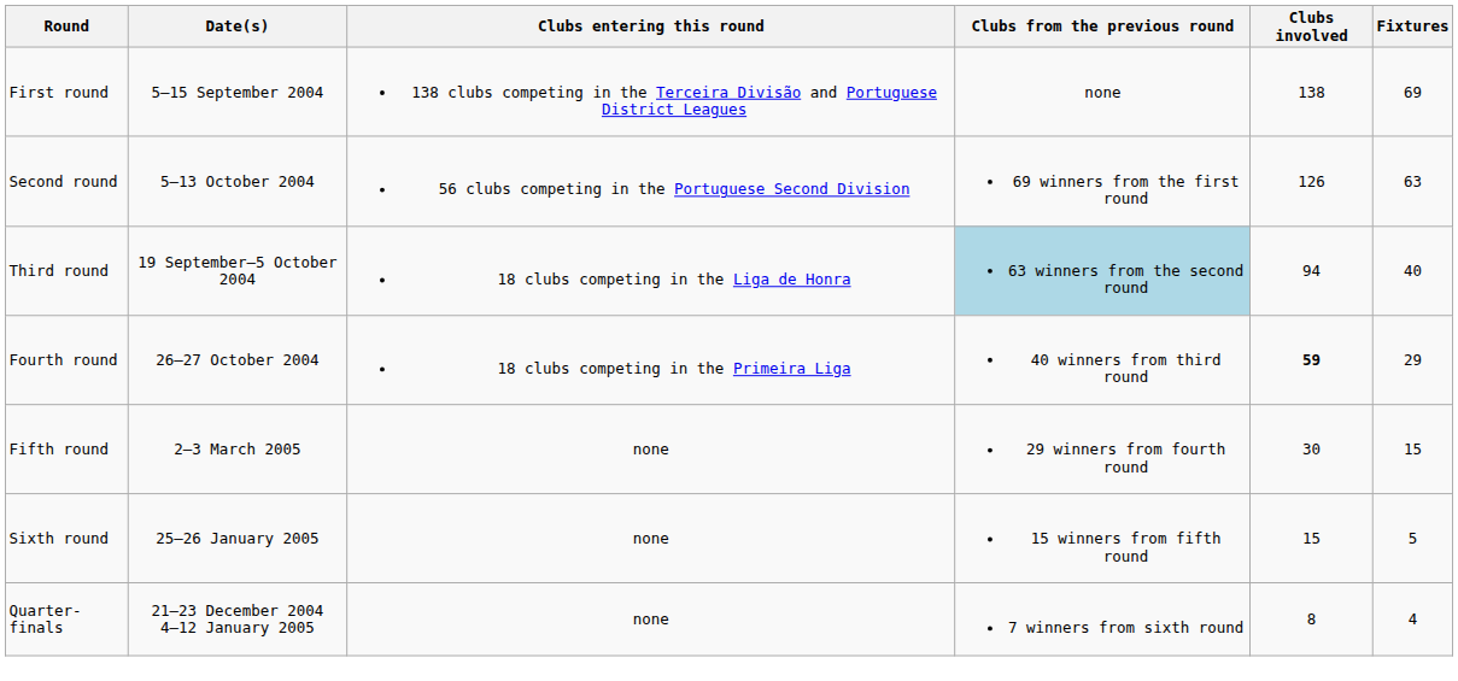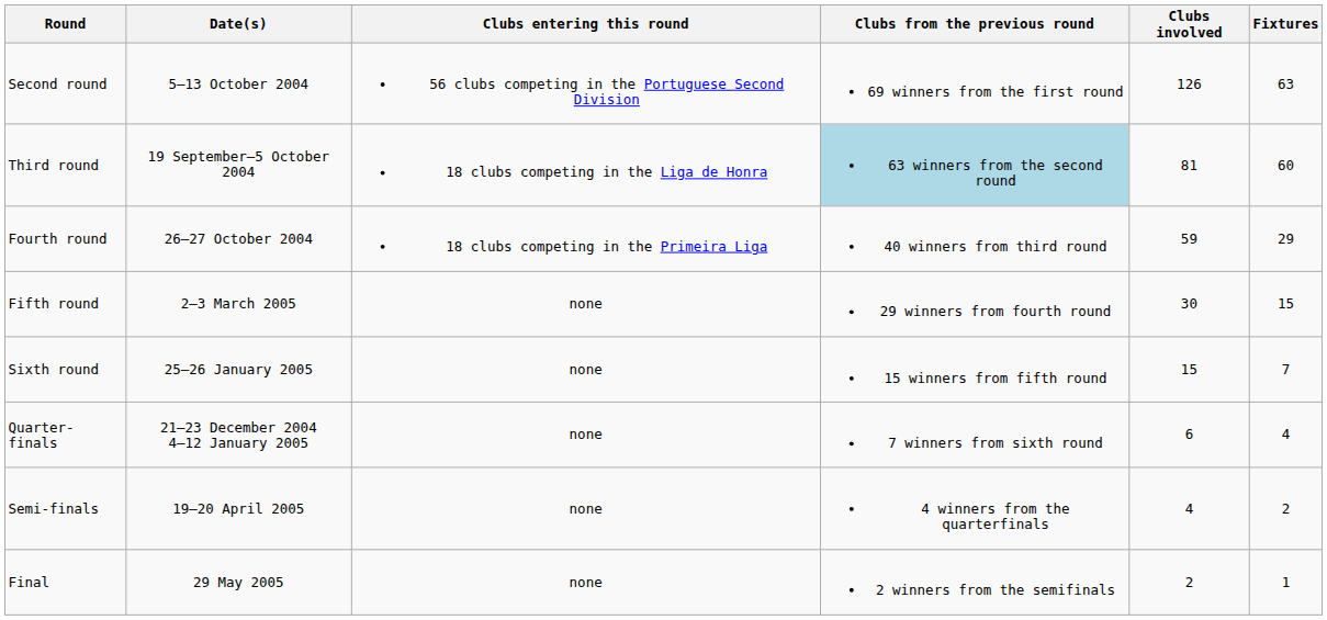- row: First round | 5–15 September 2004 | 138 clubs competing in the Terceira Divisão and Portuguese District Leagues | none | 138 | 69
Third round | Clubs involved: 94 -> 81
Third round | Fixtures: 40 -> 60
Fourth round | Clubs involved: bold -> normal
Sixth round | Fixtures: 5 -> 7
Quarter-finals | Clubs involved: 8 -> 6
+ row: Semi-finals | 19–20 April 2005 | none | 4 winners from the quarterfinals | 4 | 2
+ row: Final | 29 May 2005 | none | 2 winners from the semifinals | 2 | 1
